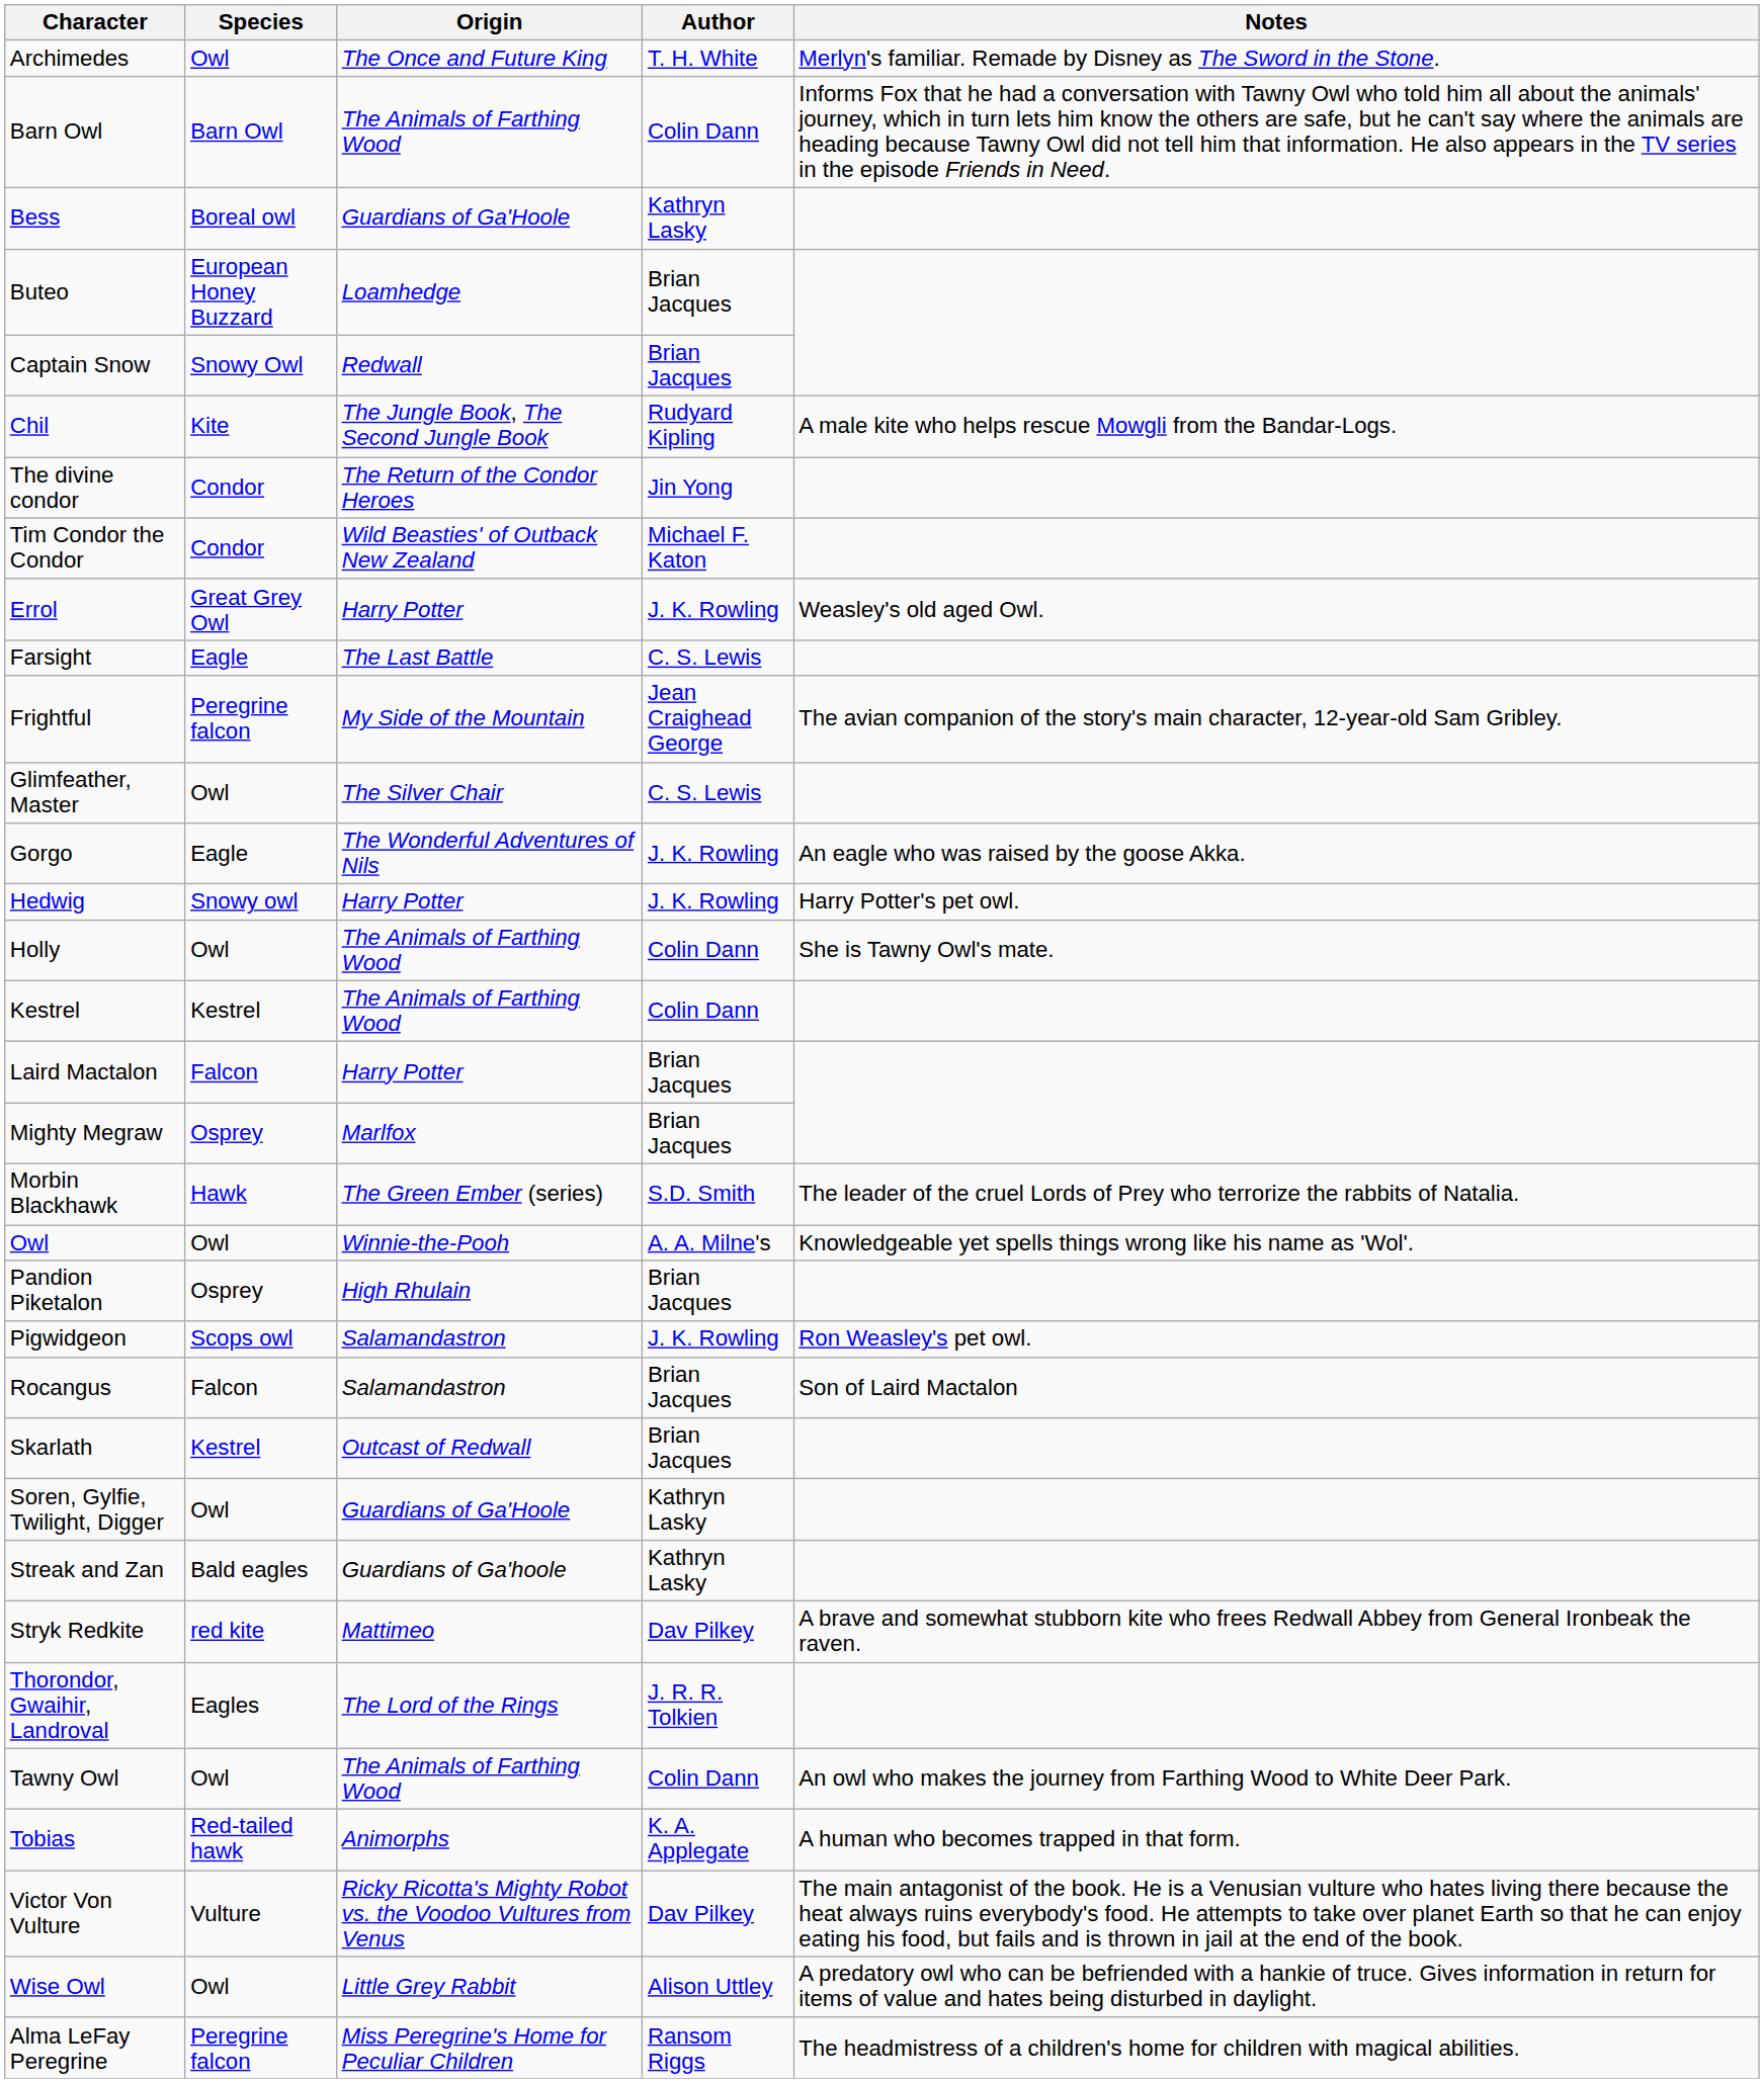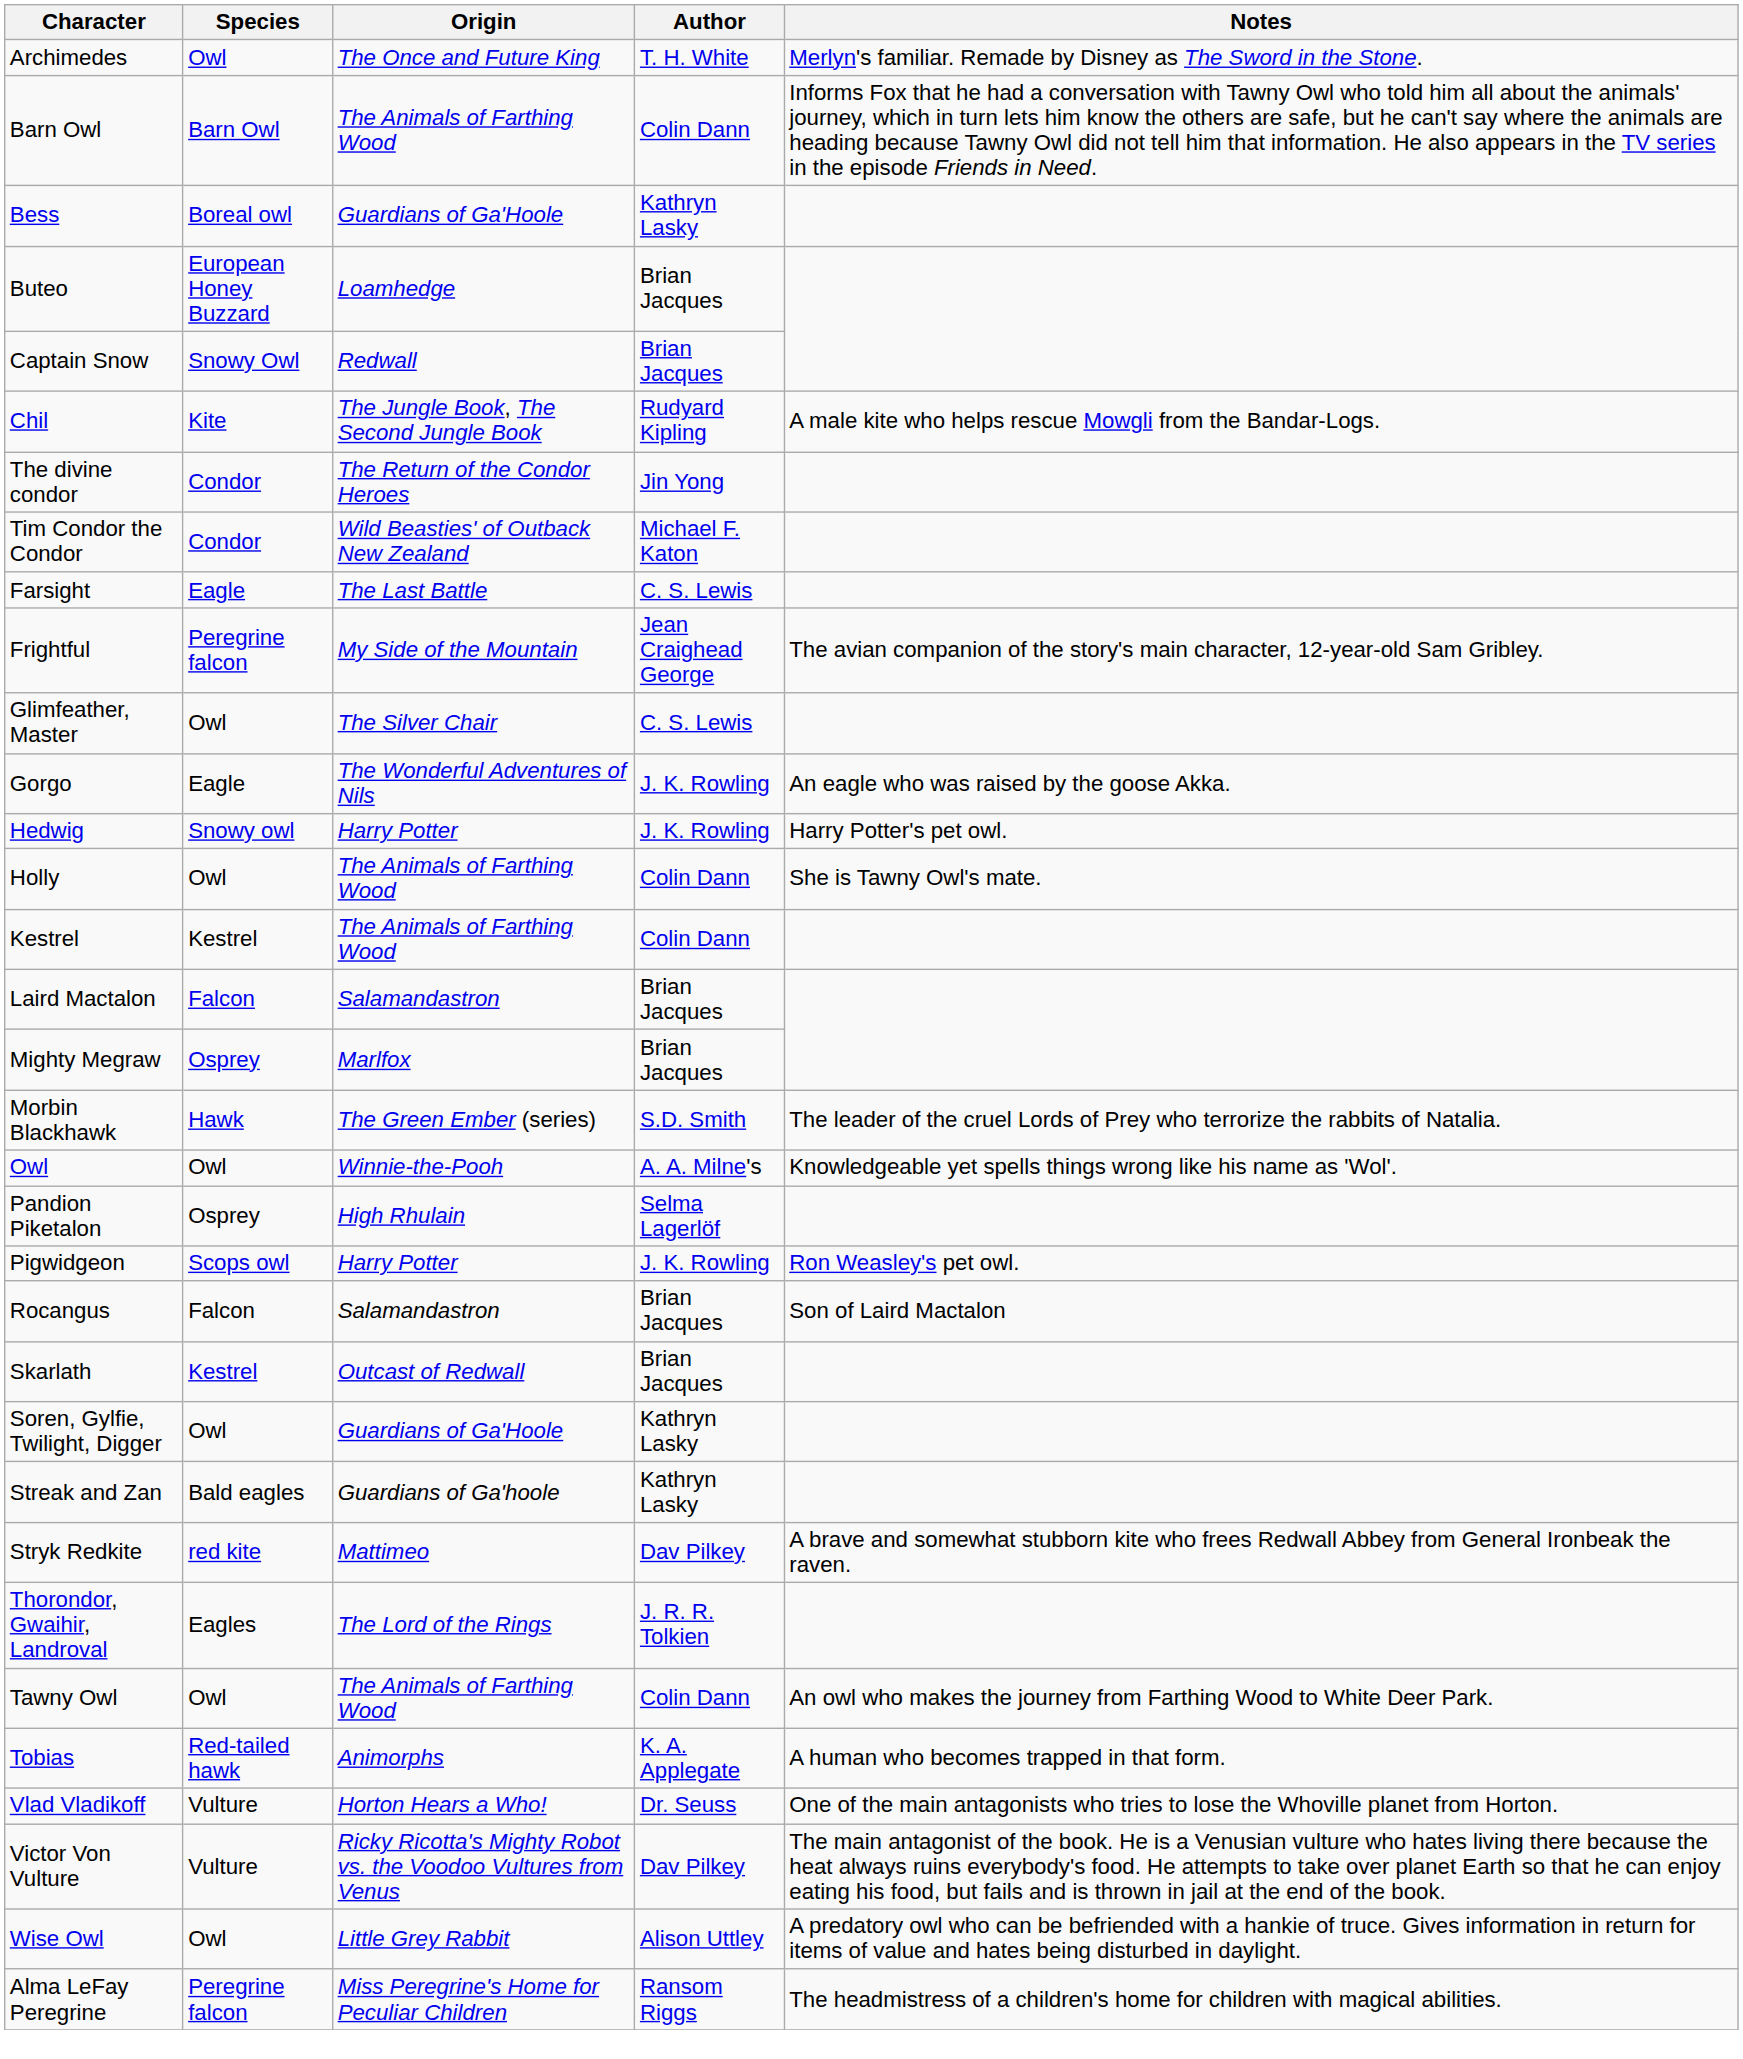- row: Errol | Great Grey Owl | Harry Potter | J. K. Rowling | Weasley's old aged Owl.
Laird Mactalon | Origin: Harry Potter -> Salamandastron
Pandion Piketalon | Author: Brian Jacques -> Selma Lagerlöf
Pigwidgeon | Origin: Salamandastron -> Harry Potter
+ row: Vlad Vladikoff | Vulture | Horton Hears a Who! | Dr. Seuss | One of the main antagonists who tries to lose the Whoville planet from Horton.
